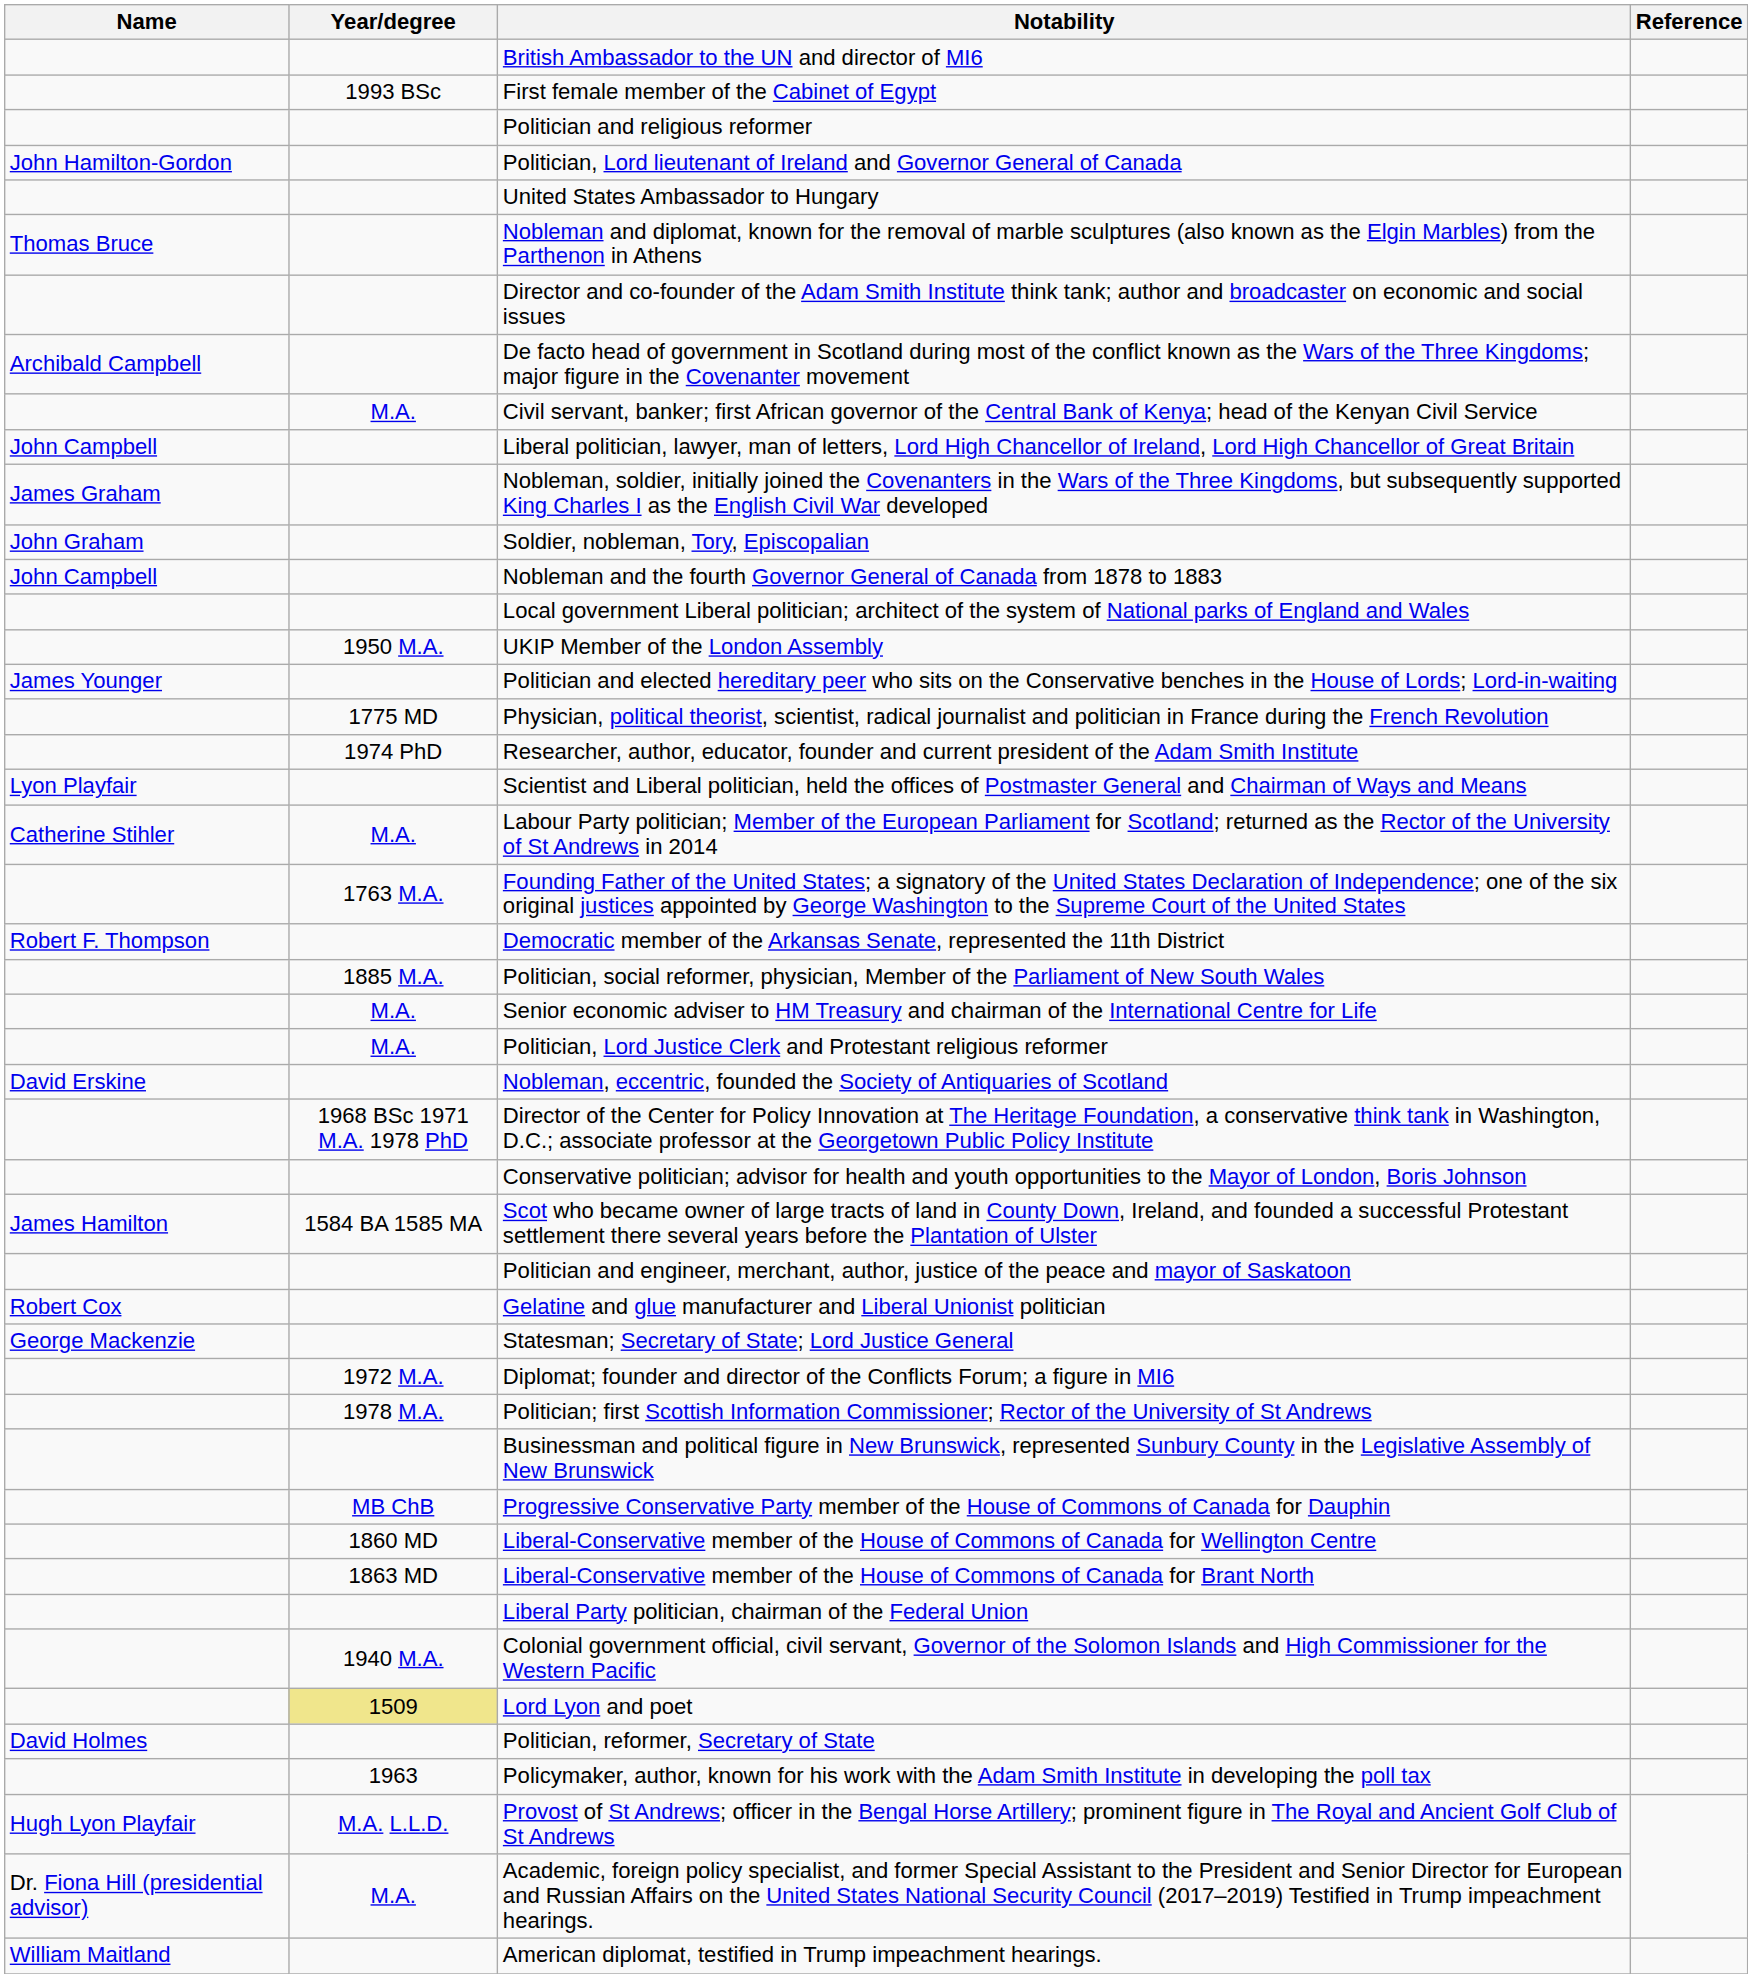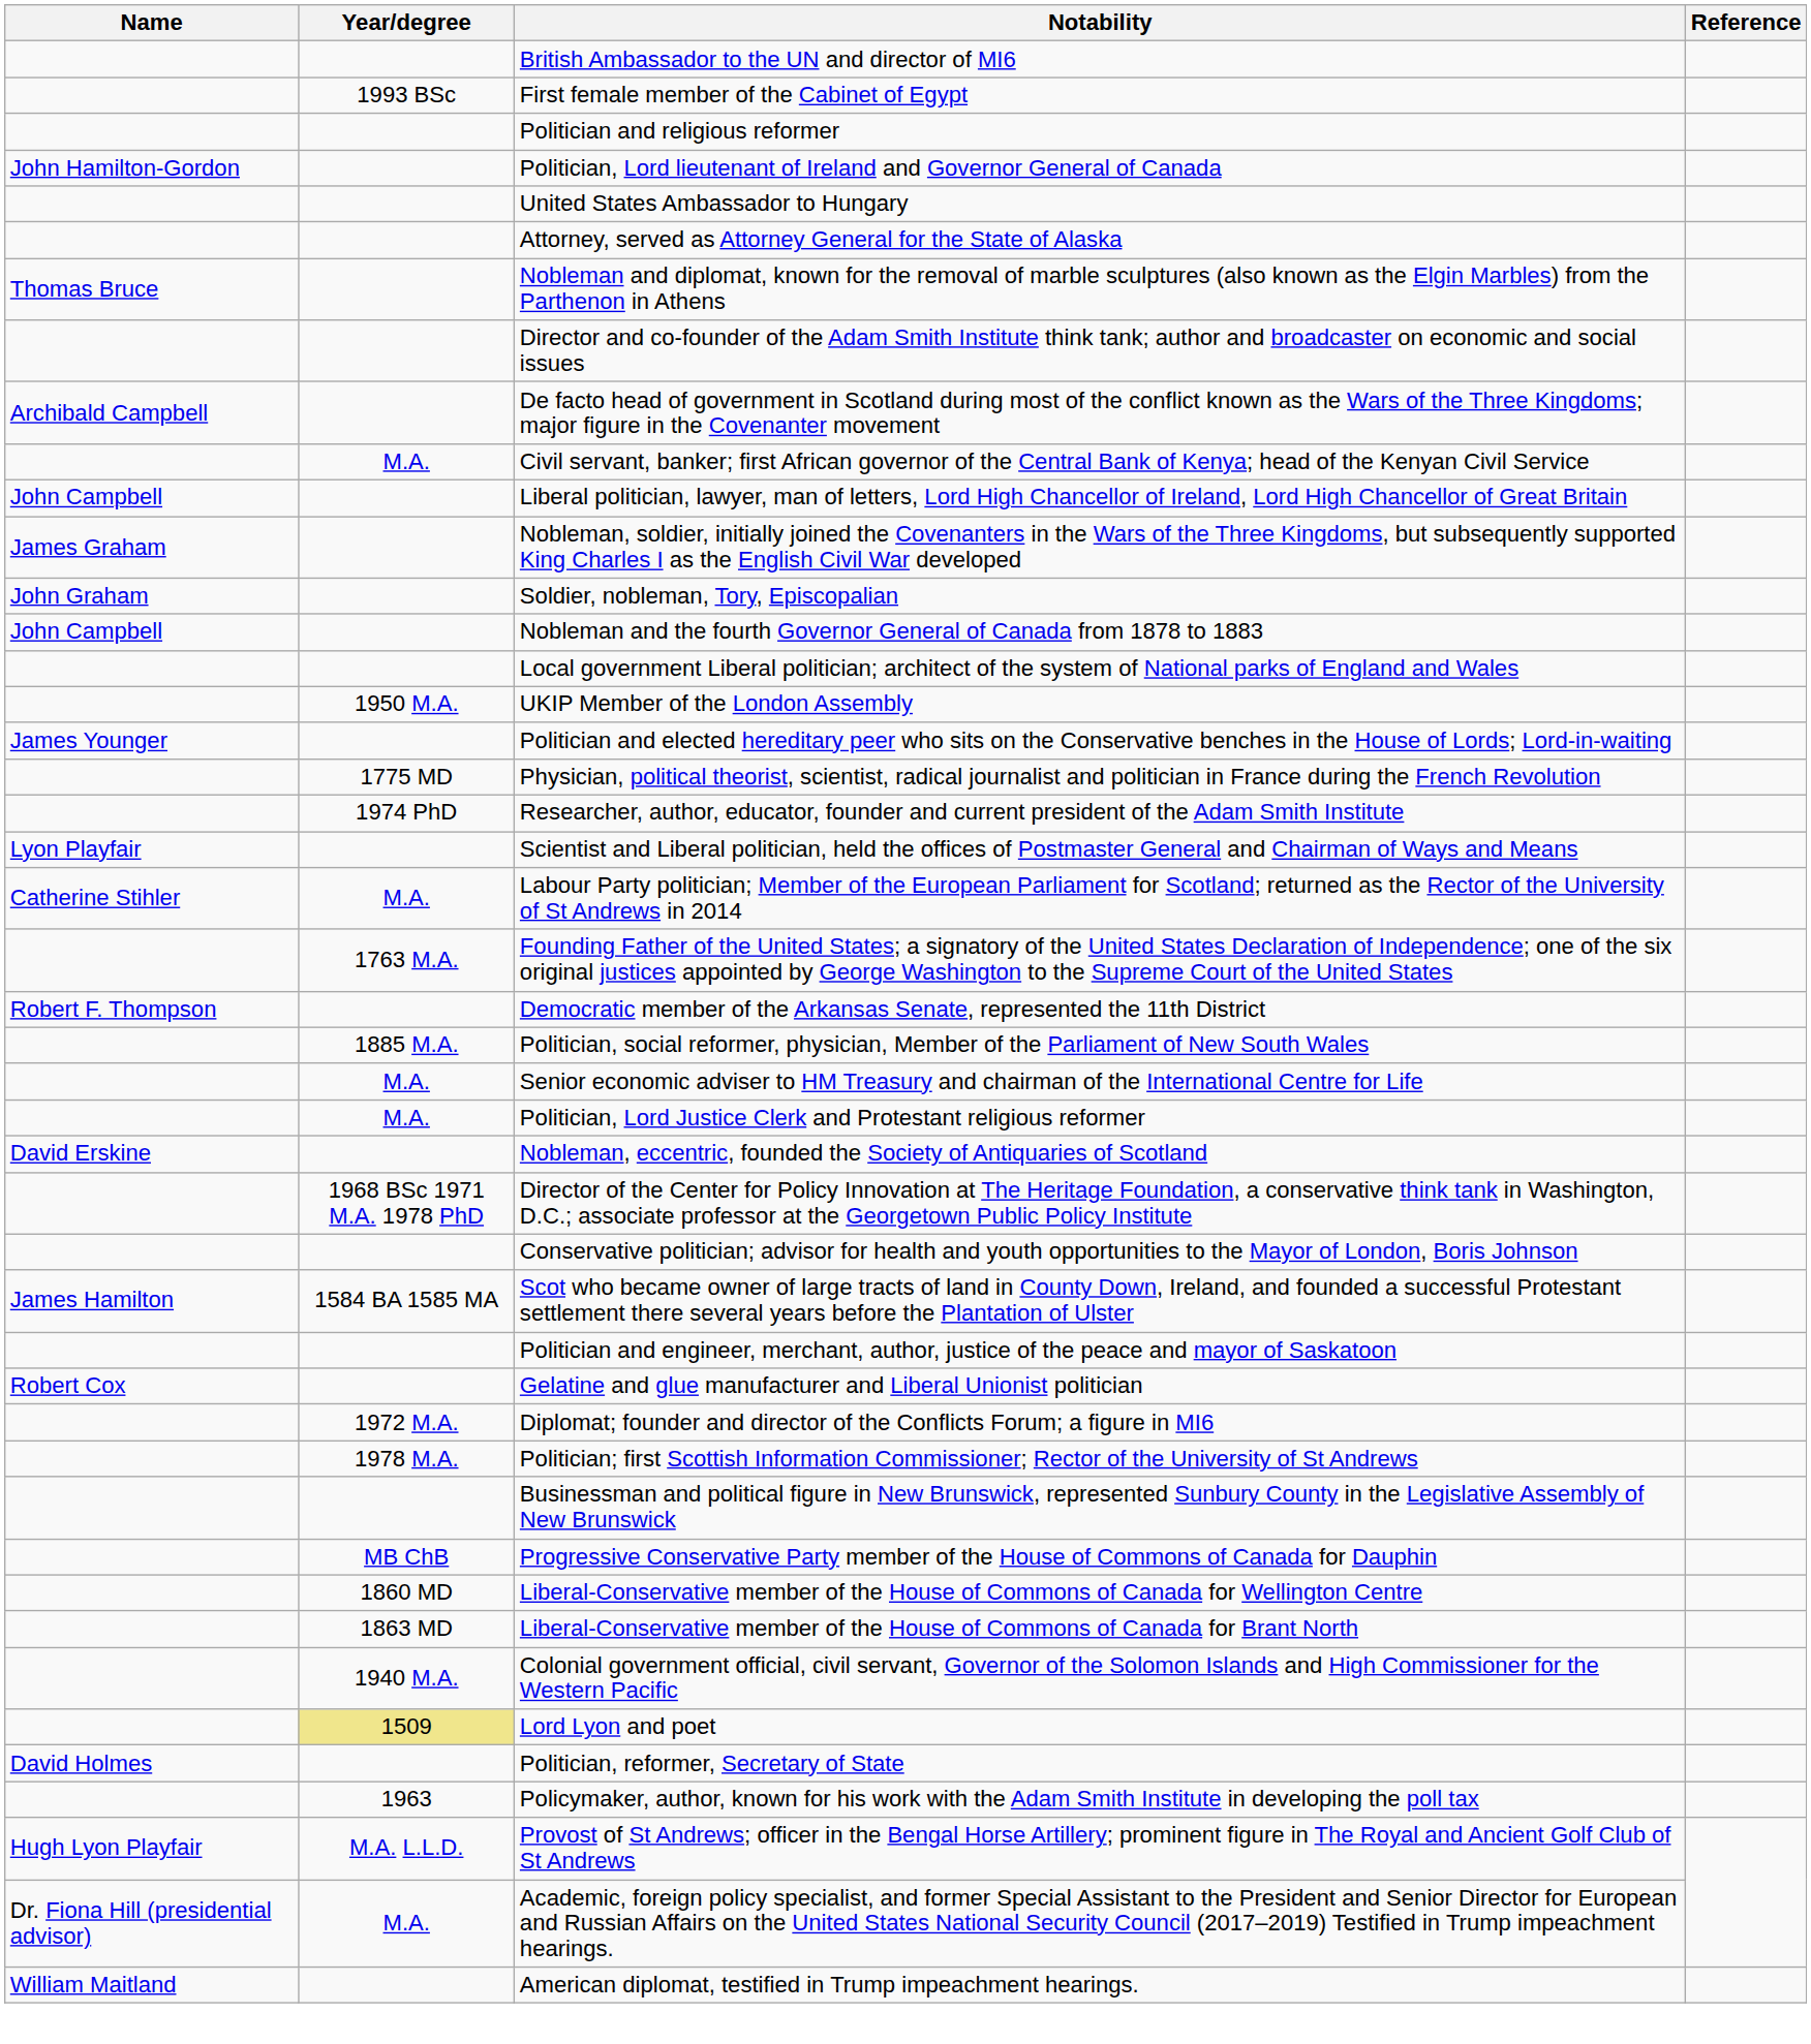+ row: Attorney, served as Attorney General for the State of Alaska
- row: George Mackenzie | Statesman; Secretary of State; Lord Justice General
- row: Liberal Party politician, chairman of the Federal Union
